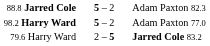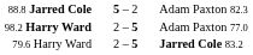98.2 Harry Ward | column 2: 5 – 2 -> 2 – 5
